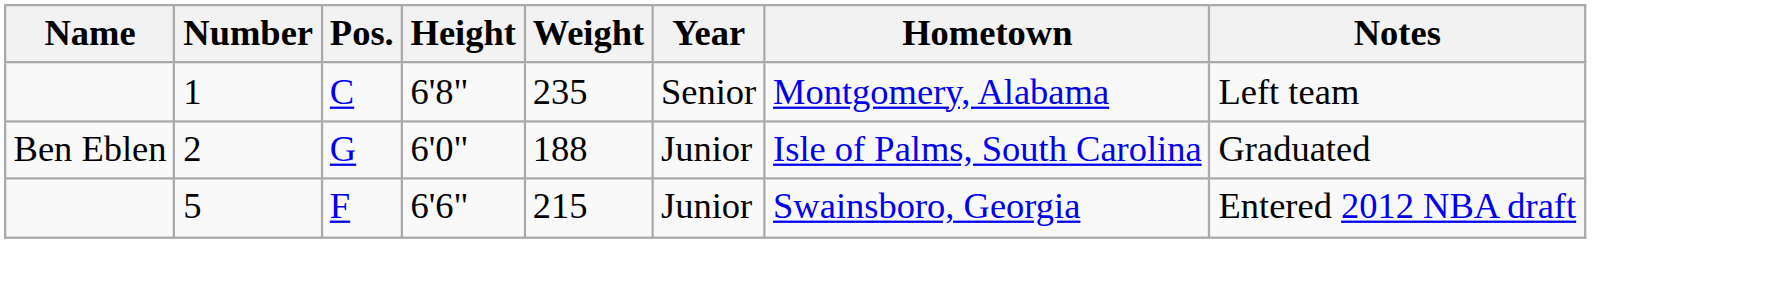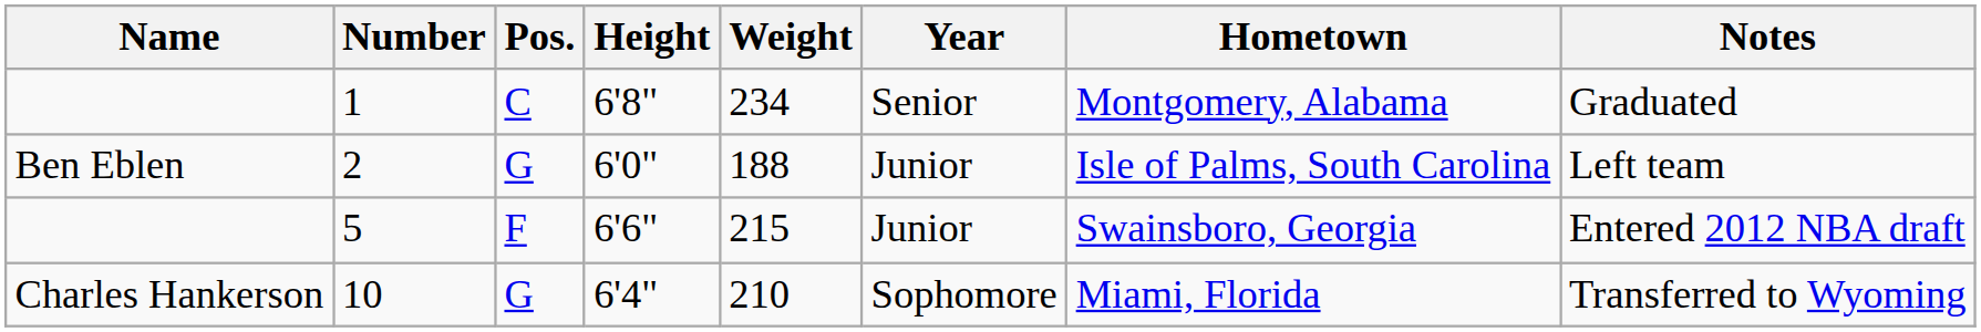1 | Weight: 235 -> 234
1 | Notes: Left team -> Graduated
2 | Notes: Graduated -> Left team
+ row: Charles Hankerson | 10 | G | 6'4" | 210 | Sophomore | Miami, Florida | Transferred to Wyoming
